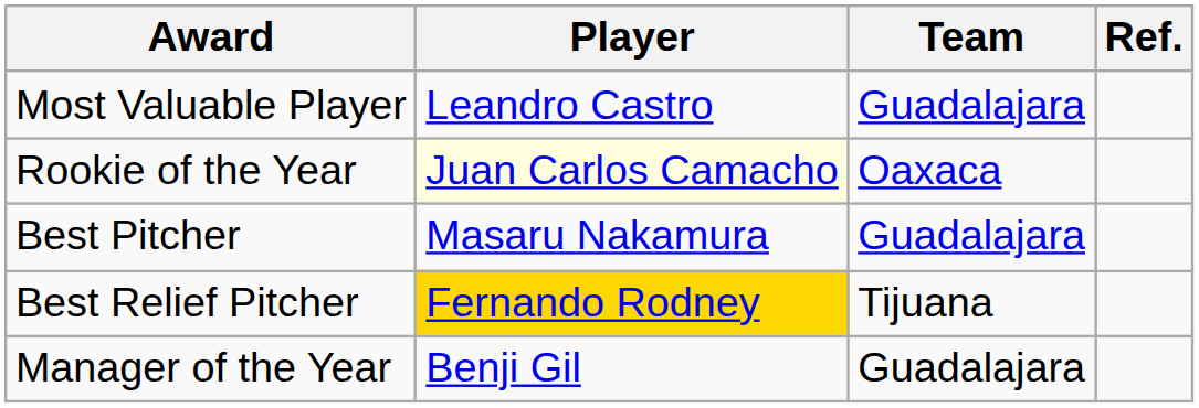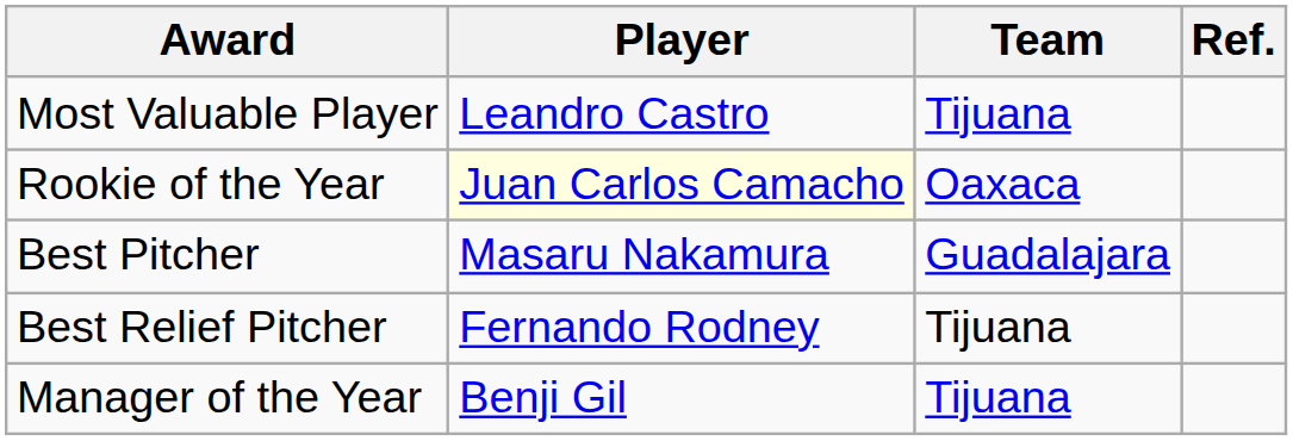Most Valuable Player | Team: Guadalajara -> Tijuana
Best Relief Pitcher | Player: gold background -> no background
Manager of the Year | Team: Guadalajara -> Tijuana
